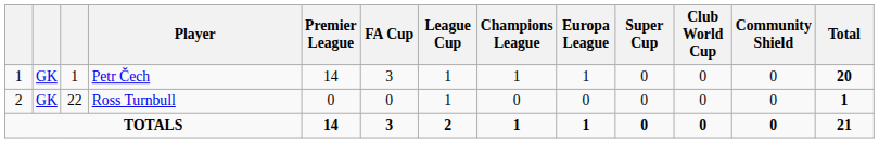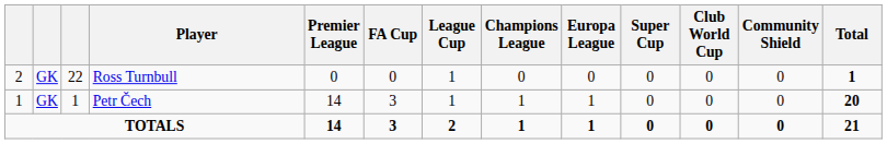rows swapped: Petr Čech <-> Ross Turnbull
